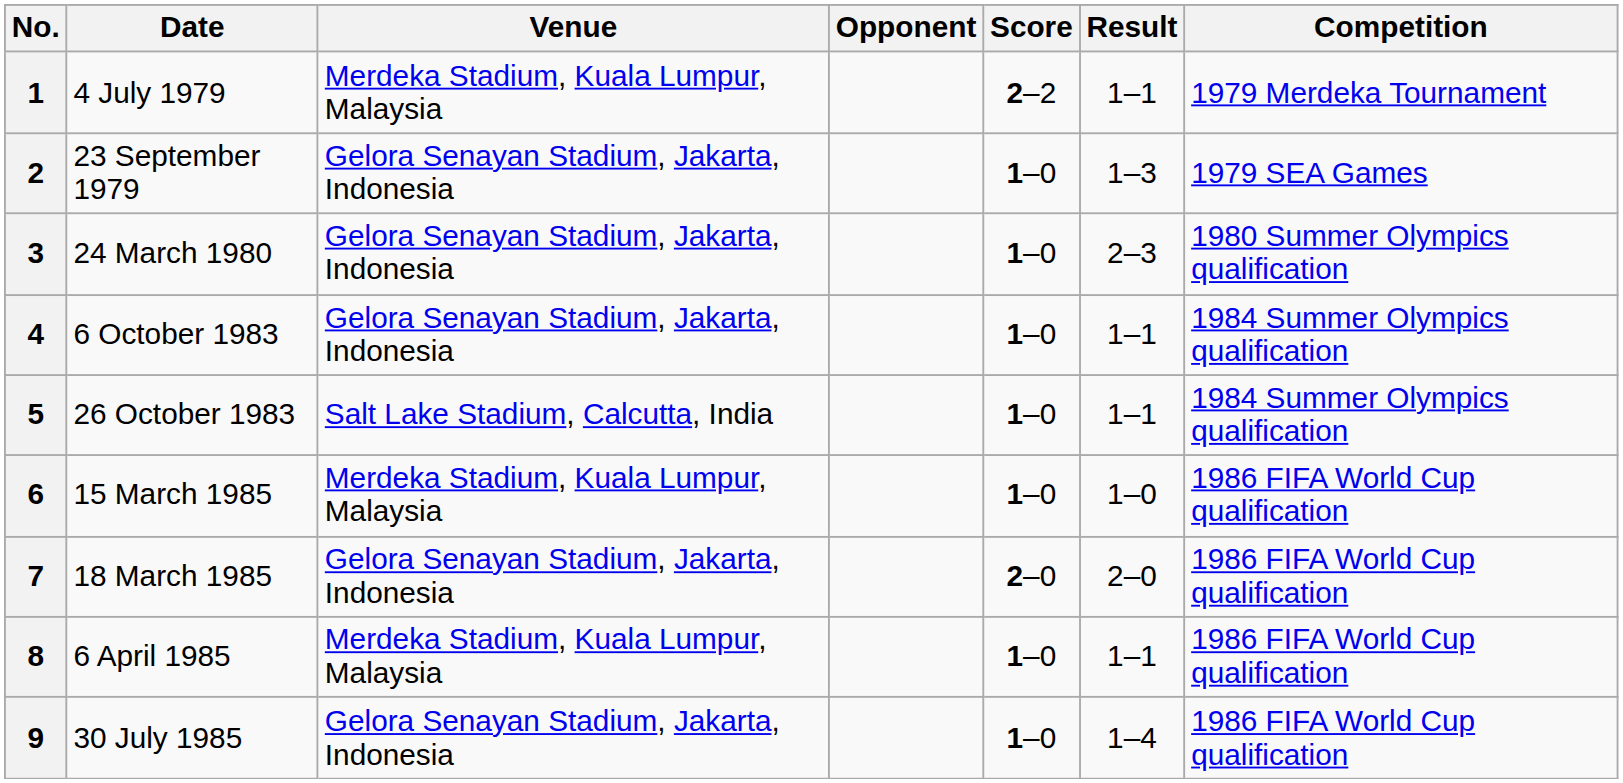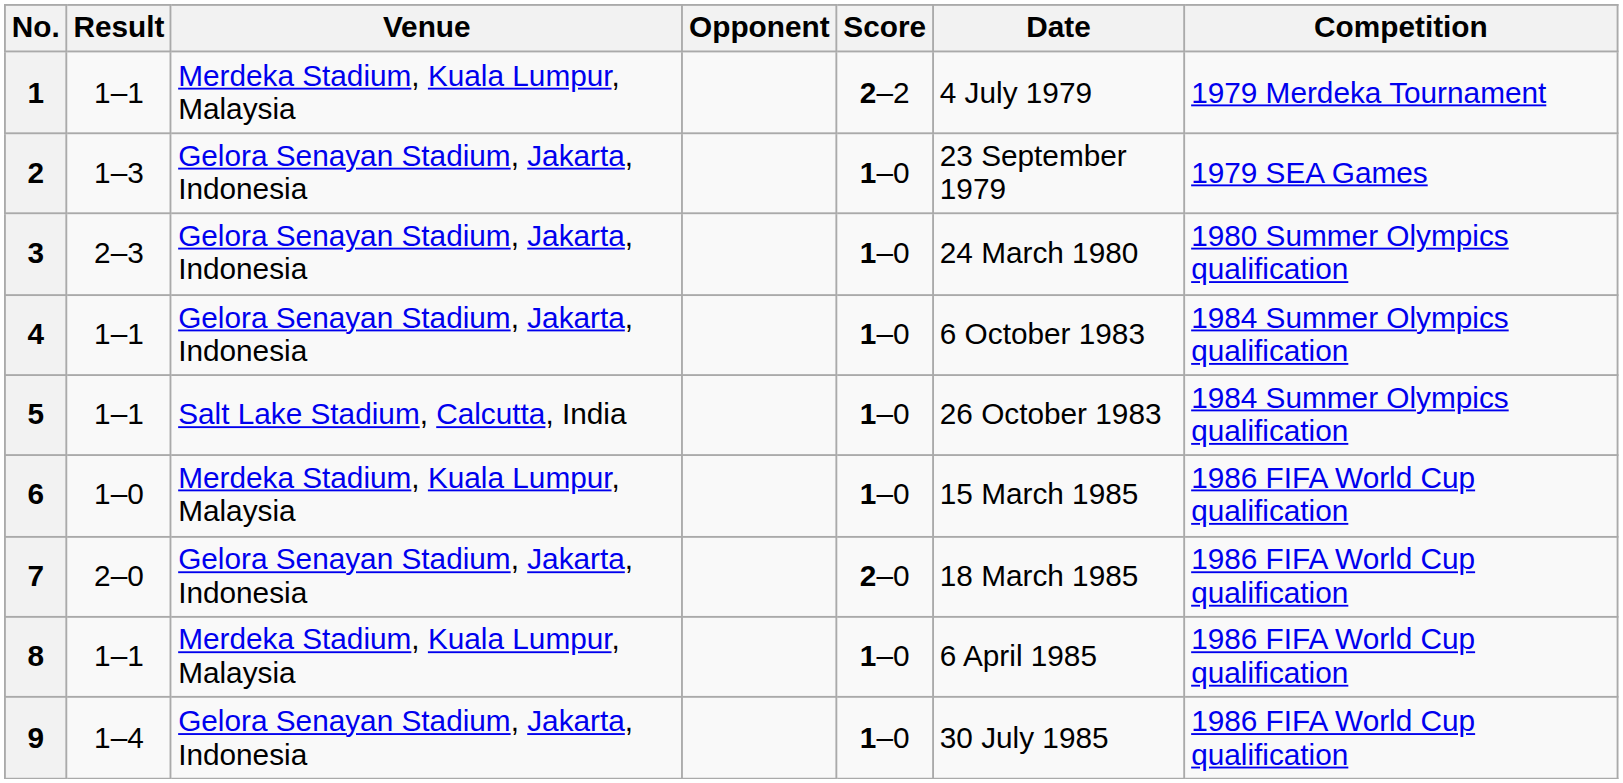columns swapped: Date <-> Result
